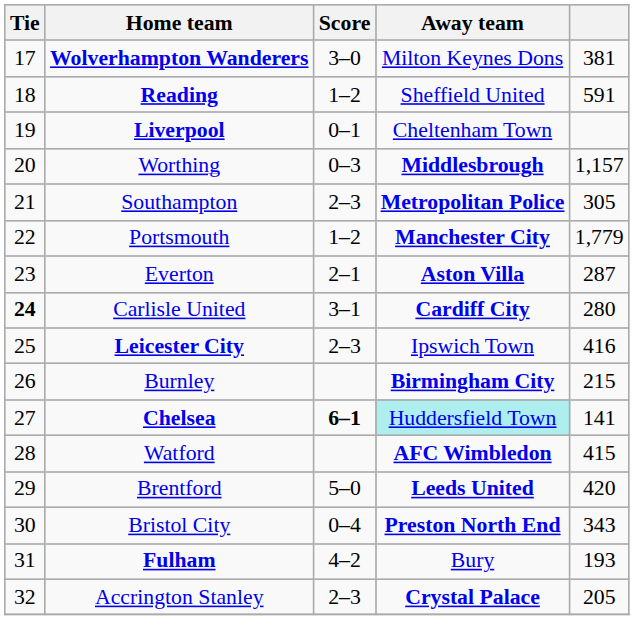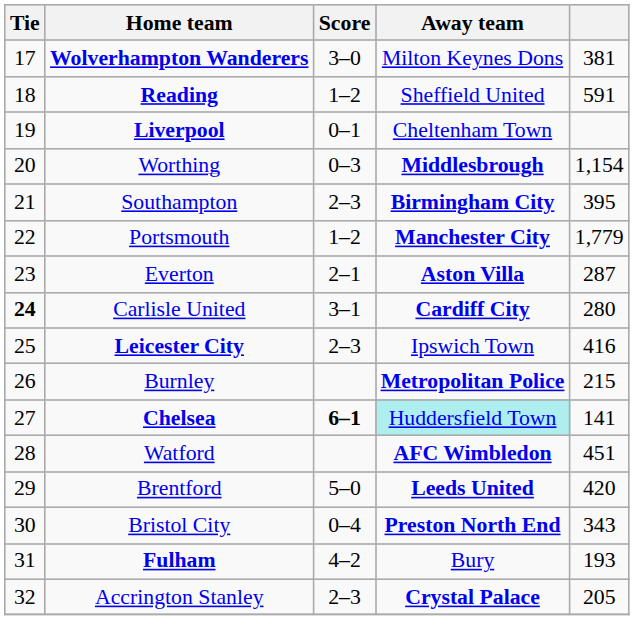Worthing | column 5: 1,157 -> 1,154
Southampton | Away team: Metropolitan Police -> Birmingham City
Southampton | column 5: 305 -> 395
Burnley | Away team: Birmingham City -> Metropolitan Police
Watford | column 5: 415 -> 451
